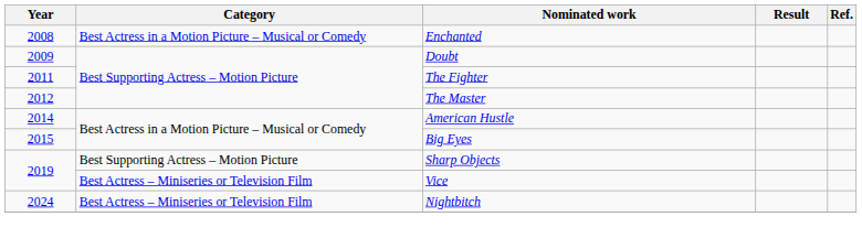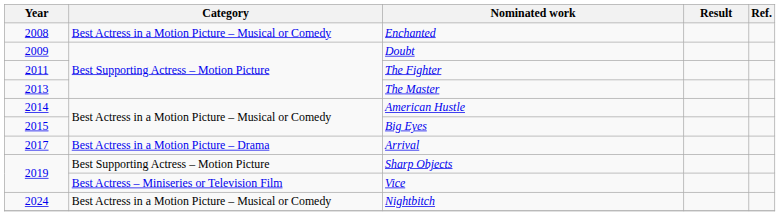The Master | Year: 2012 -> 2013
+ row: 2017 | Best Actress in a Motion Picture – Drama | Arrival
Nightbitch | Category: Best Actress – Miniseries or Television Film -> Best Actress in a Motion Picture – Musical or Comedy
